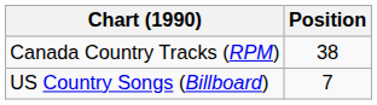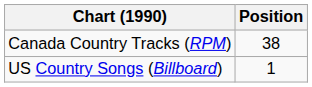US Country Songs (Billboard) | Position: 7 -> 1
